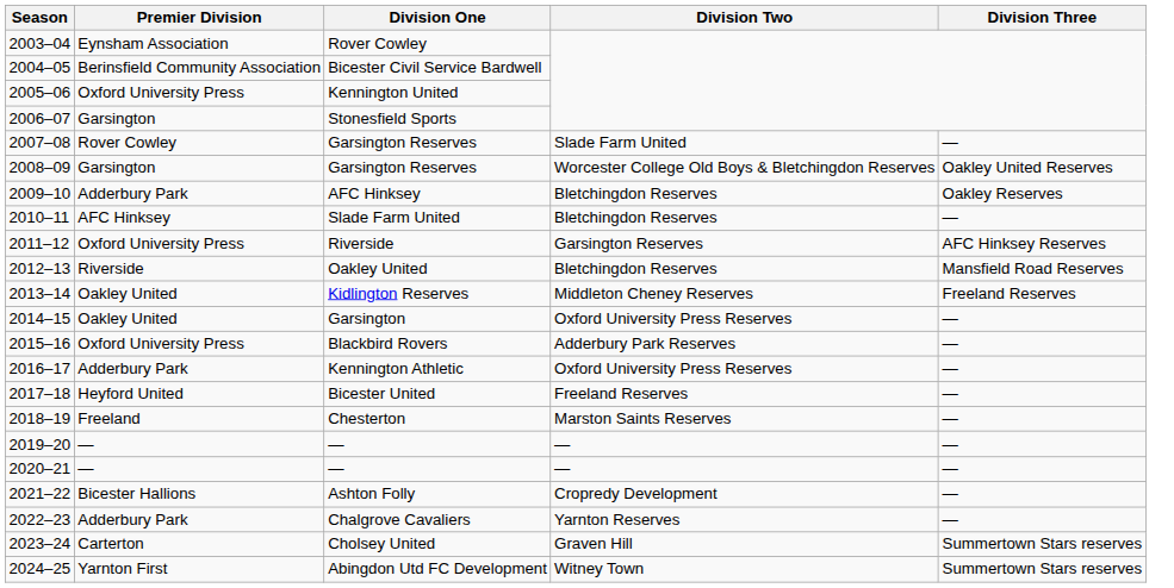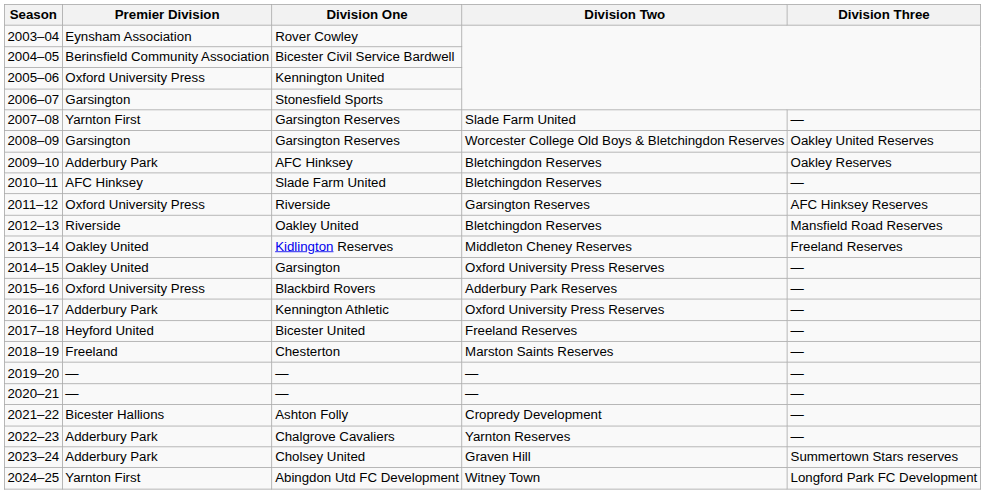2007–08 / Garsington Reserves | Premier Division: Rover Cowley -> Yarnton First
Cholsey United | Premier Division: Carterton -> Adderbury Park
Abingdon Utd FC Development | Division Three: Summertown Stars reserves -> Longford Park FC Development
